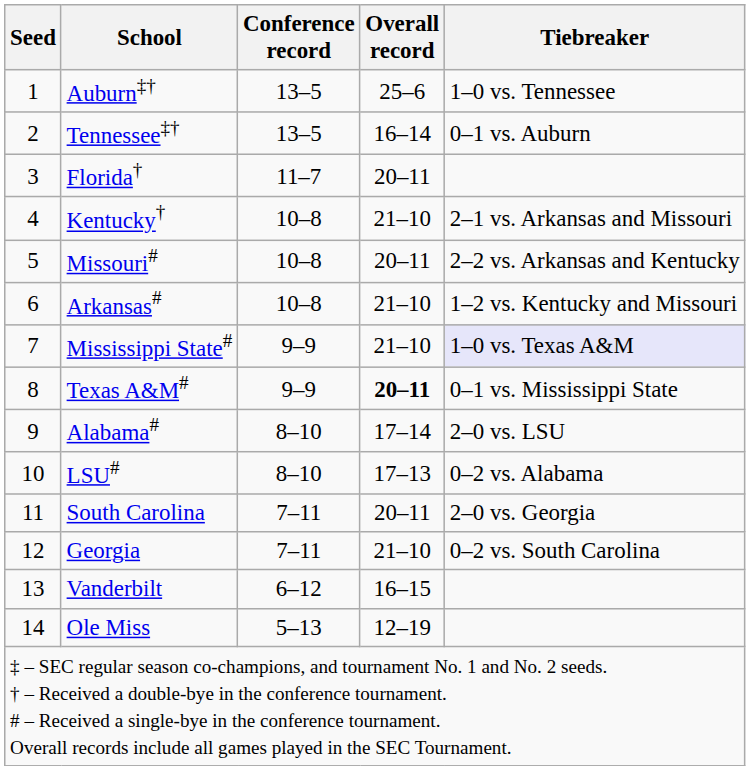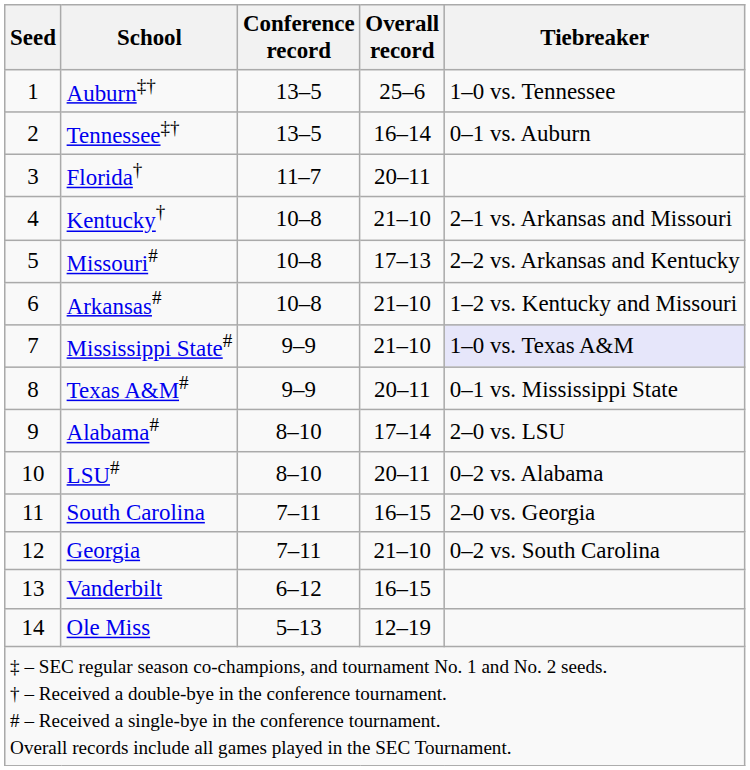Missouri# | Overall record: 20–11 -> 17–13
Texas A&M# | Overall record: bold -> normal
LSU# | Overall record: 17–13 -> 20–11
South Carolina | Overall record: 20–11 -> 16–15
